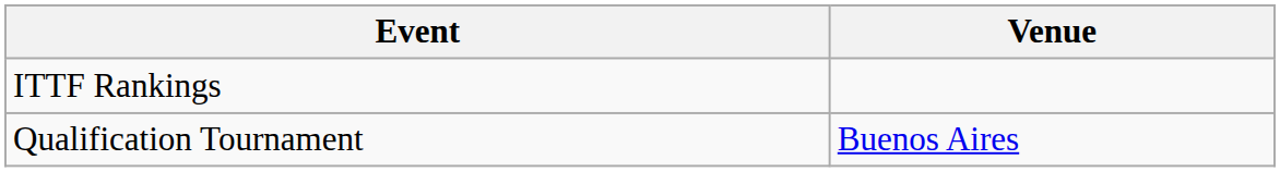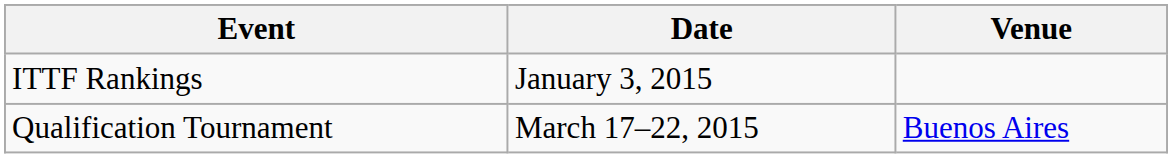+ column: Date | January 3, 2015 | March 17–22, 2015
